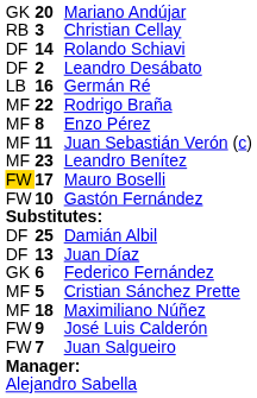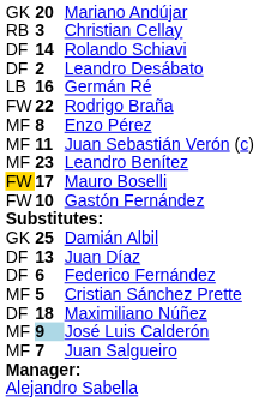Rodrigo Braña | column 1: MF -> FW
Damián Albil | column 1: DF -> GK
Federico Fernández | column 1: GK -> DF
Maximiliano Núñez | column 1: MF -> DF
José Luis Calderón | column 1: FW -> MF
José Luis Calderón | column 2: no background -> lightblue background
Juan Salgueiro | column 1: FW -> MF
